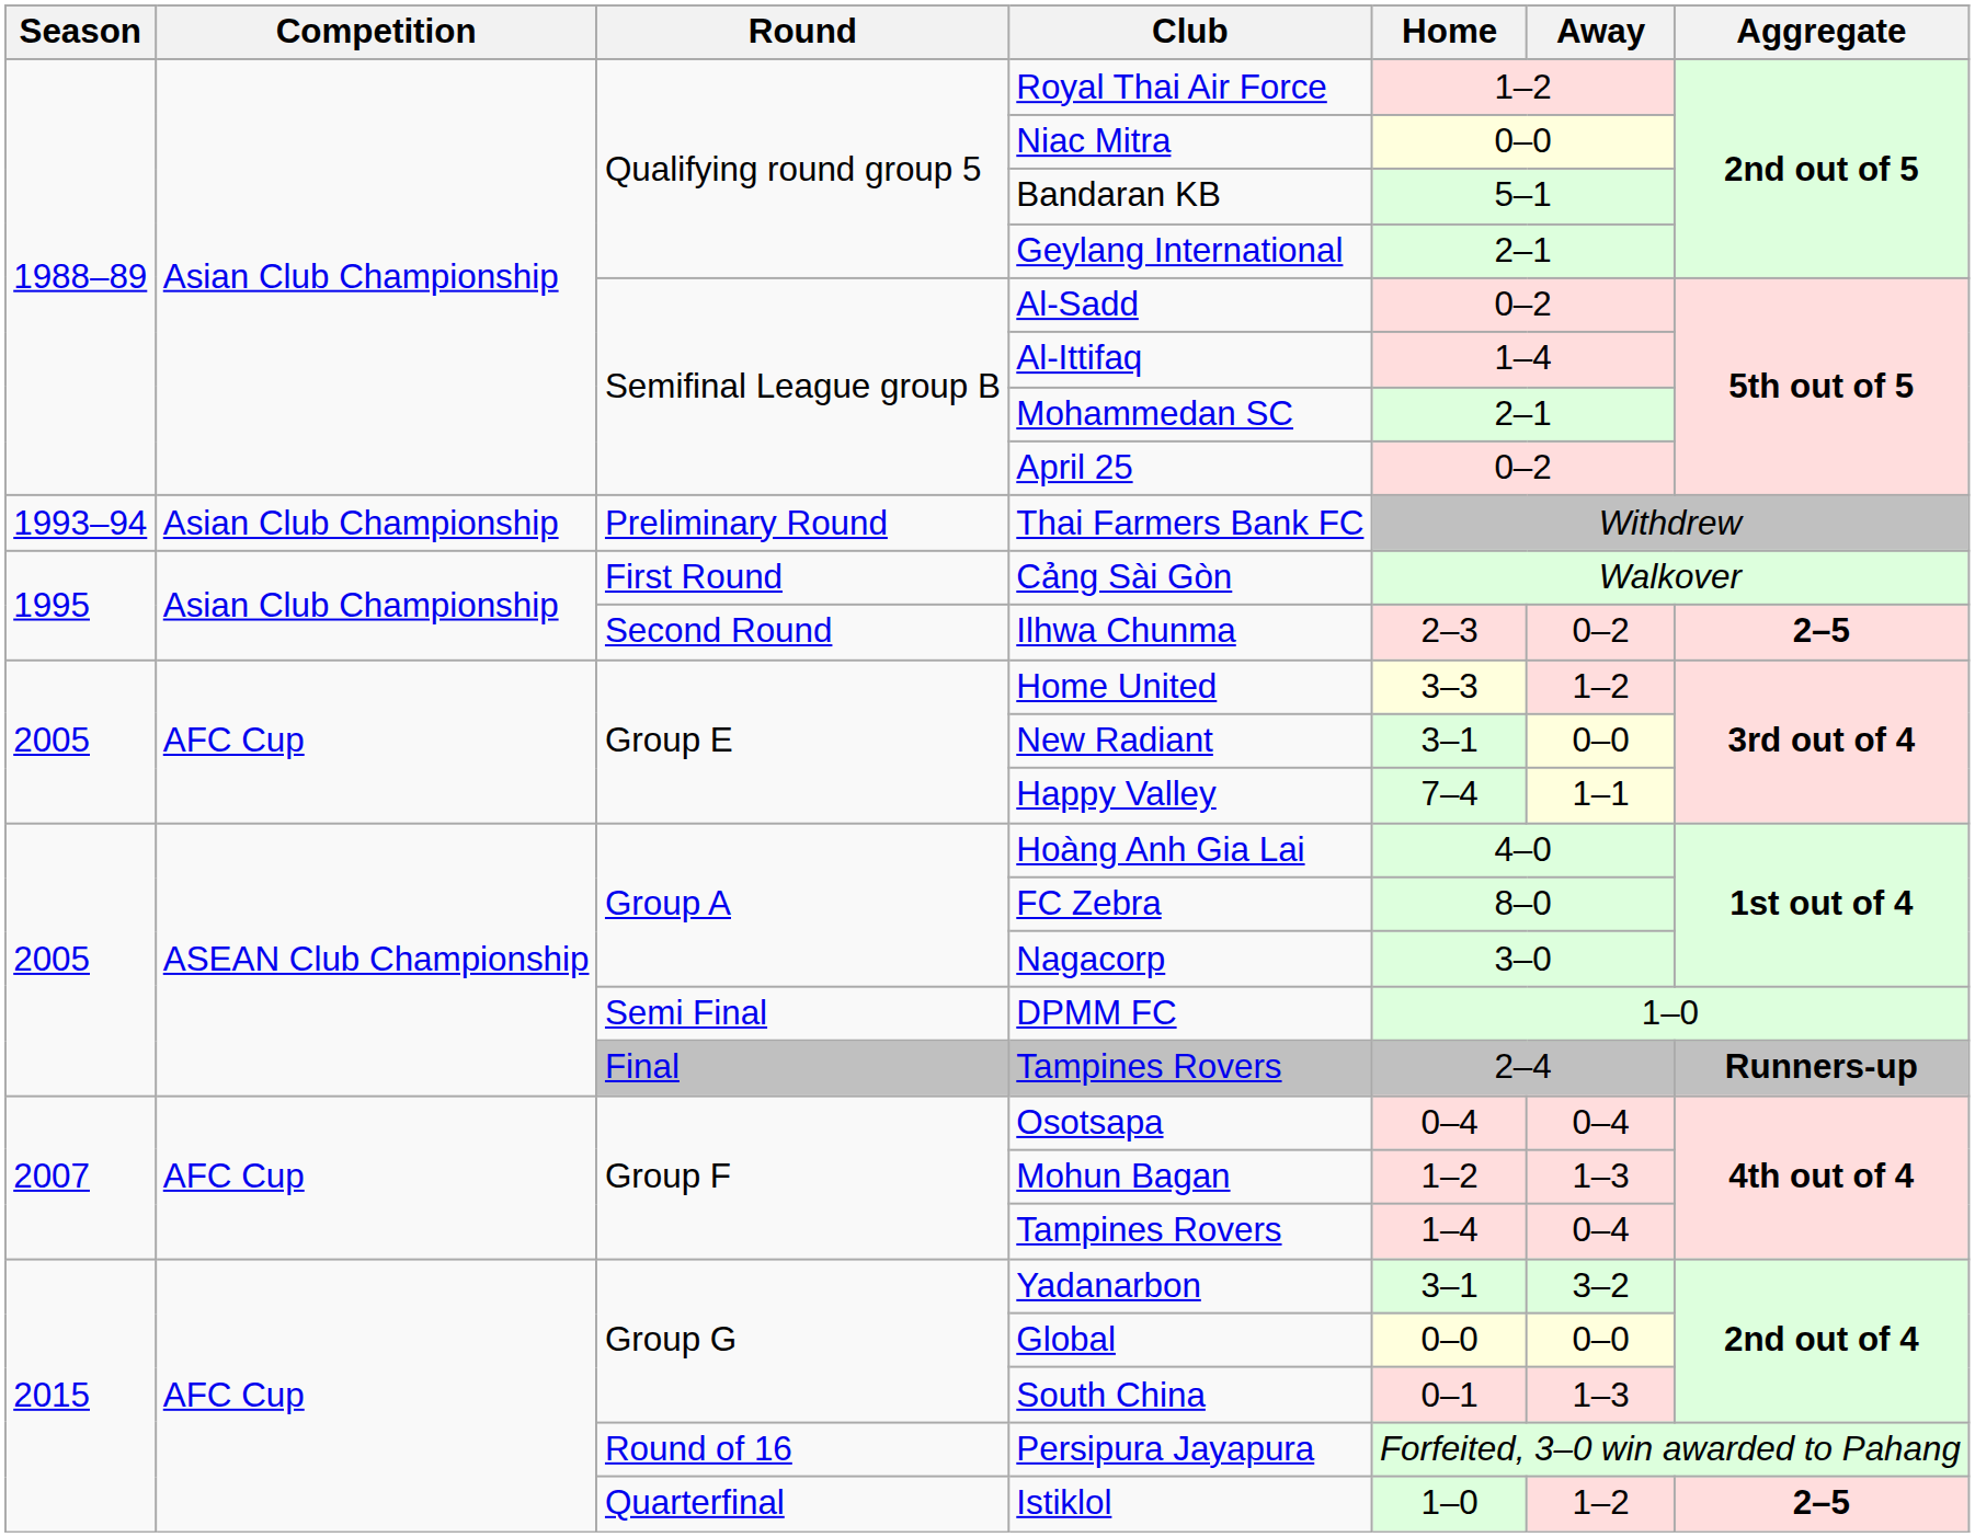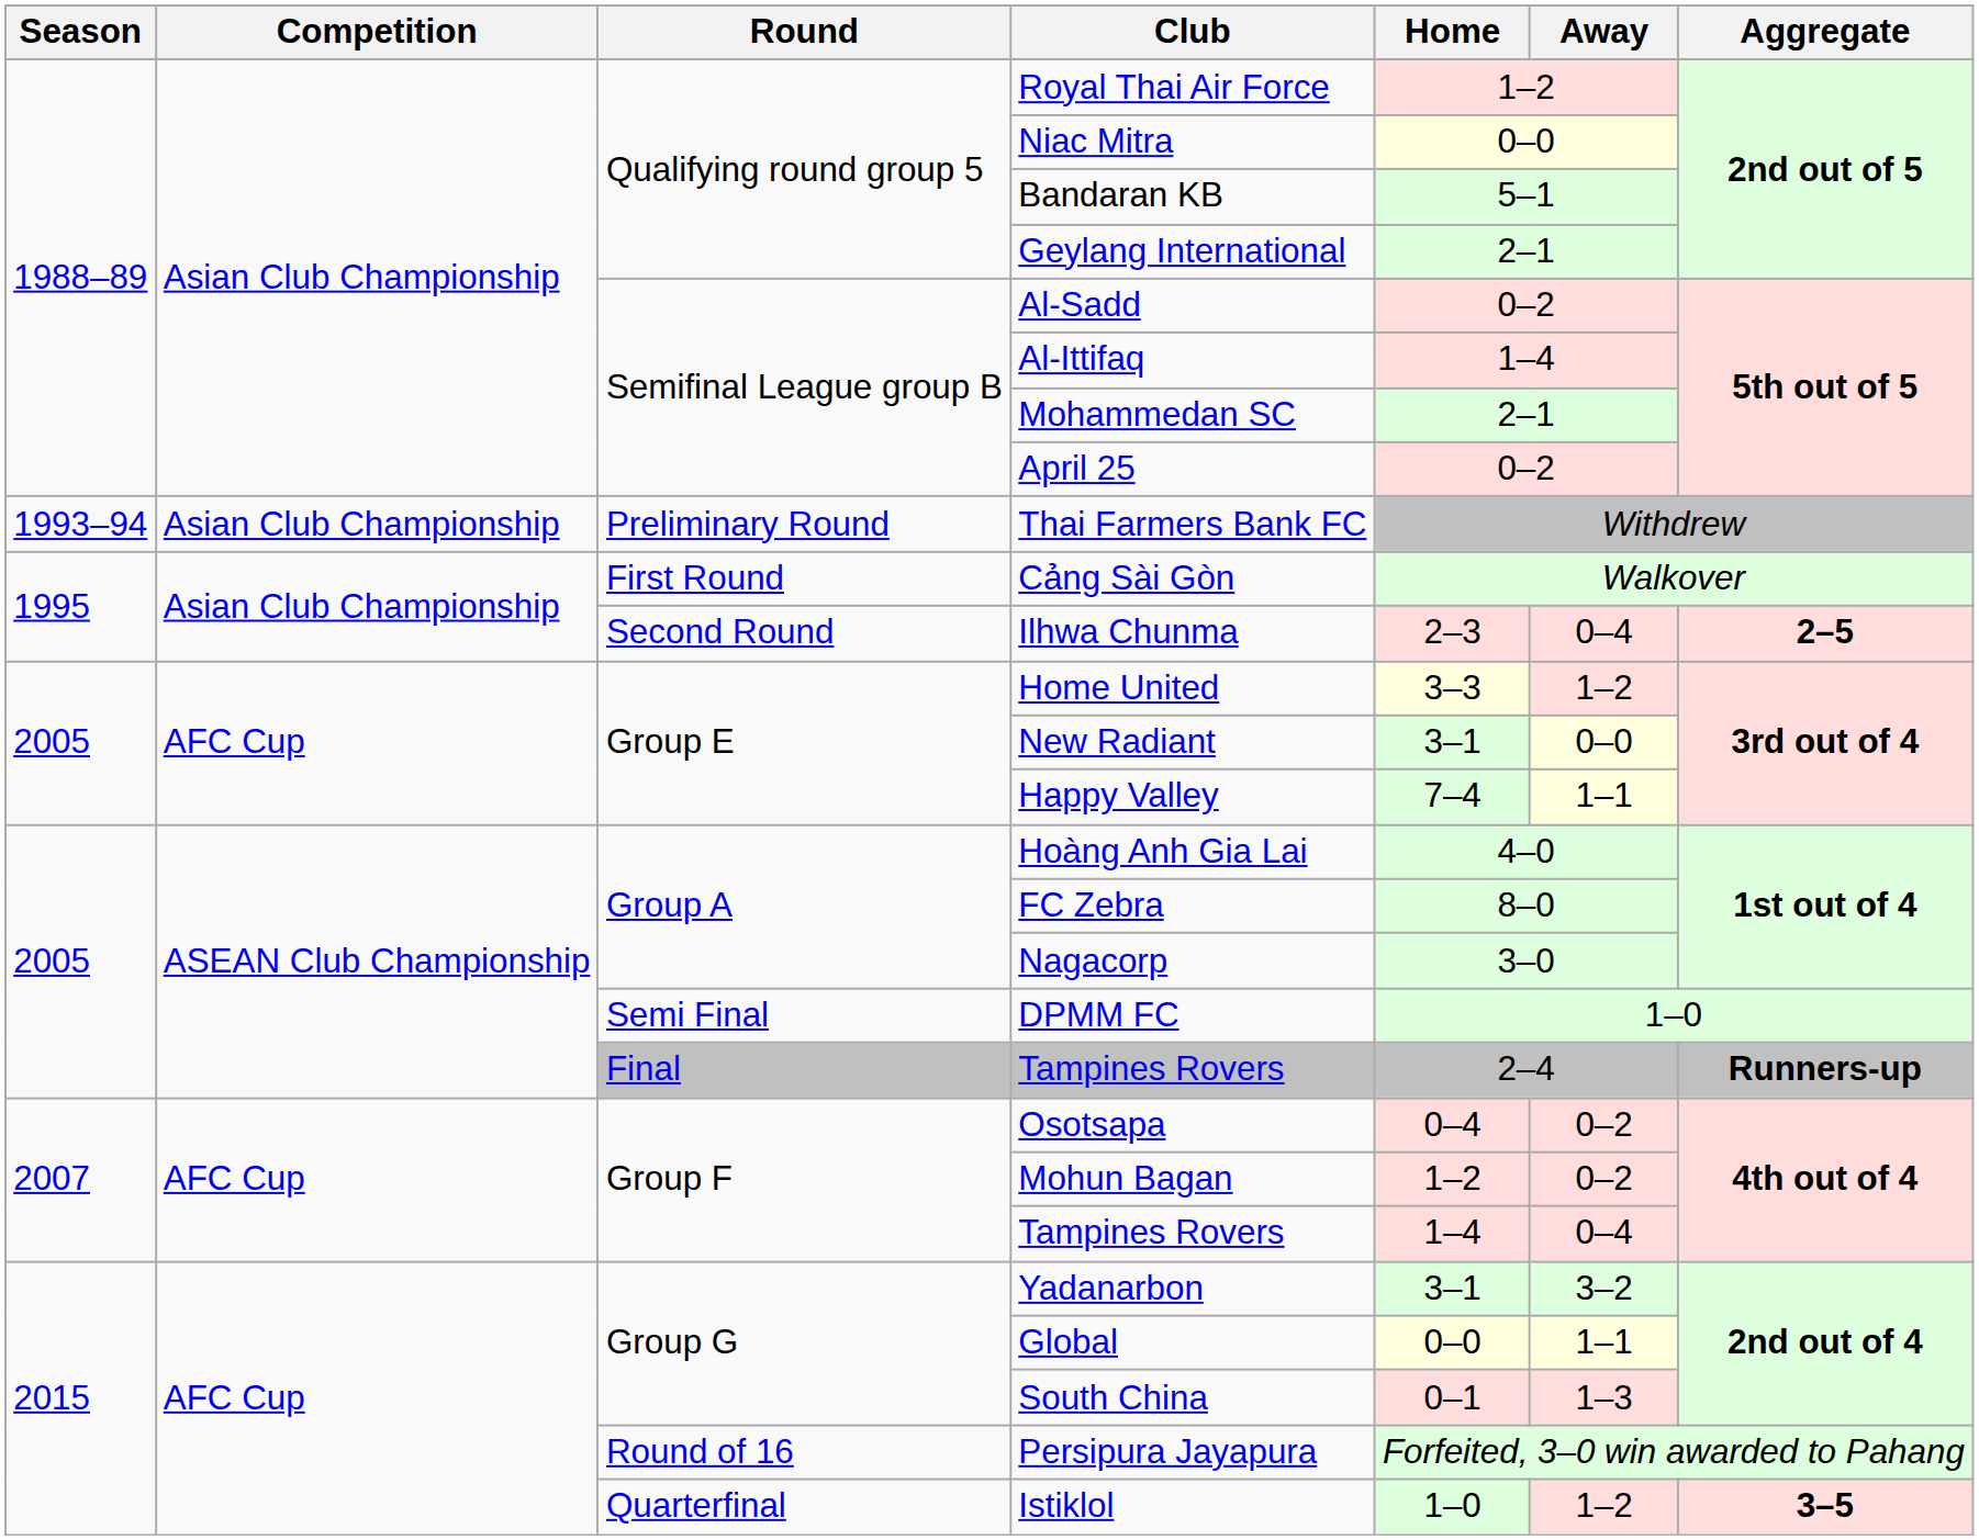Ilhwa Chunma | Away: 0–2 -> 0–4
Osotsapa | Away: 0–4 -> 0–2
Mohun Bagan | Away: 1–3 -> 0–2
Global | Away: 0–0 -> 1–1
Istiklol | Aggregate: 2–5 -> 3–5
